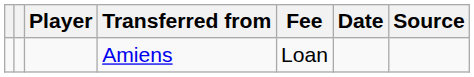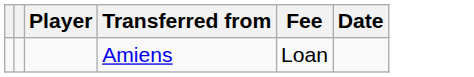- column: Source
